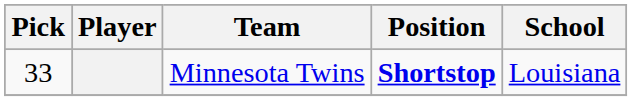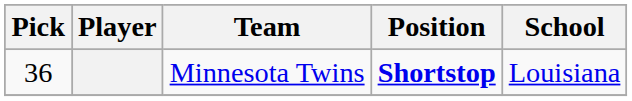Minnesota Twins | Pick: 33 -> 36
